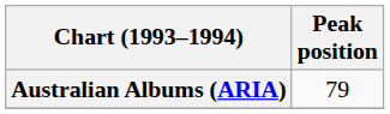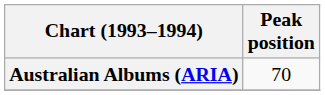Australian Albums (ARIA) | Peak position: 79 -> 70
